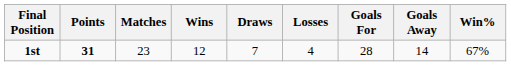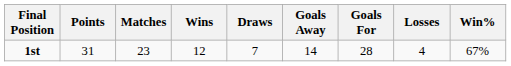columns swapped: Losses <-> Goals Away
1st | Points: bold -> normal
